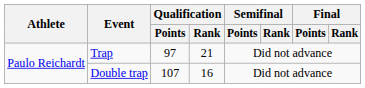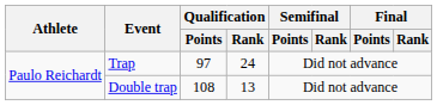Trap | Qualification / Rank: 21 -> 24
Double trap | Qualification / Points: 107 -> 108
Double trap | Qualification / Rank: 16 -> 13
